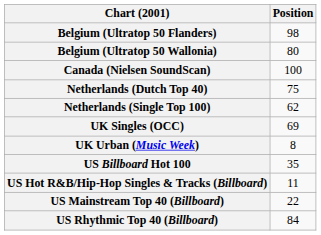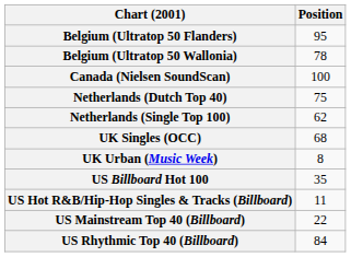Belgium (Ultratop 50 Flanders) | Position: 98 -> 95
Belgium (Ultratop 50 Wallonia) | Position: 80 -> 78
UK Singles (OCC) | Position: 69 -> 68
